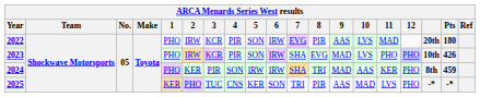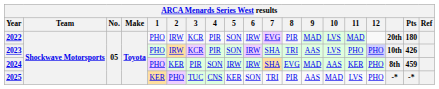2022 | 9: AAS -> MAD
2023 | 8: EVG -> TRI
2023 | 9: MAD -> AAS
2024 | 8: TRI -> EVG
